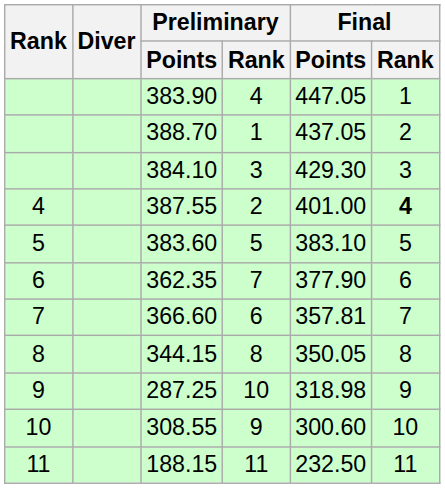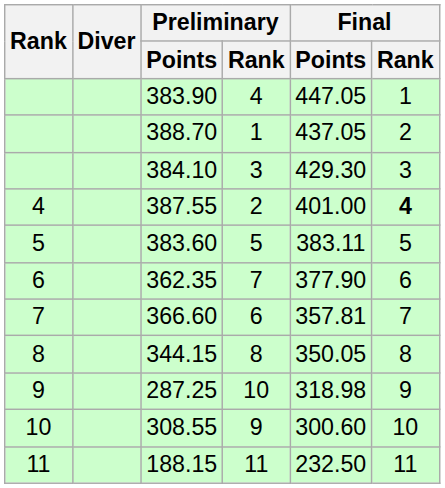383.60 | Final / Points: 383.10 -> 383.11
